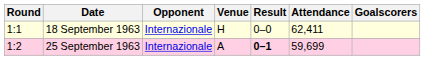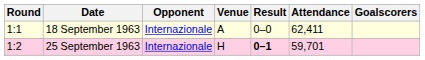18 September 1963 | Venue: H -> A
25 September 1963 | Venue: A -> H
25 September 1963 | Attendance: 59,699 -> 59,701
